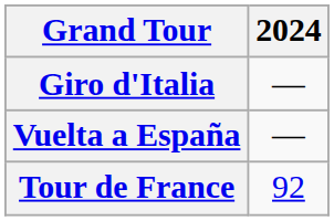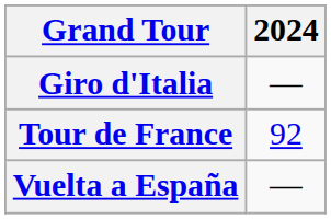rows swapped: Tour de France <-> Vuelta a España
